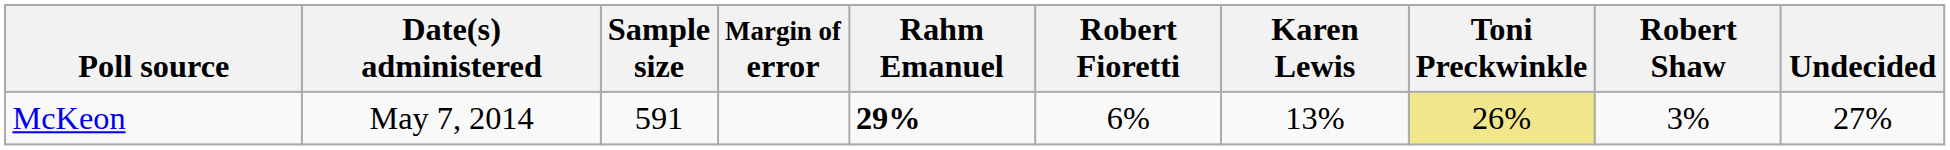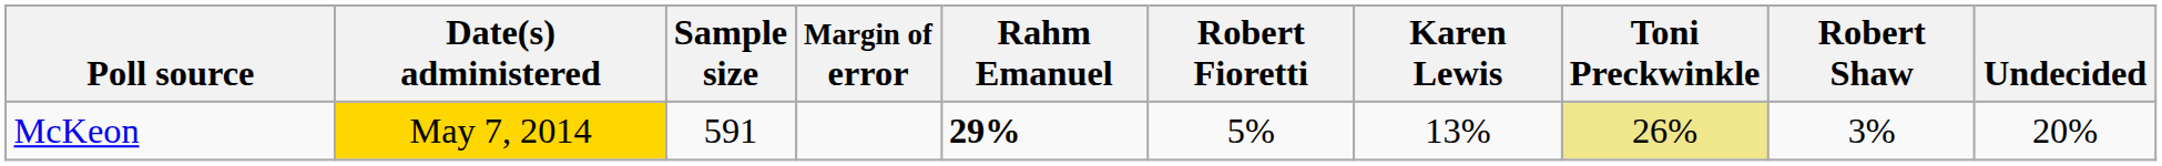McKeon | Date(s) administered: no background -> gold background
McKeon | Robert Fioretti: 6% -> 5%
McKeon | Undecided: 27% -> 20%
